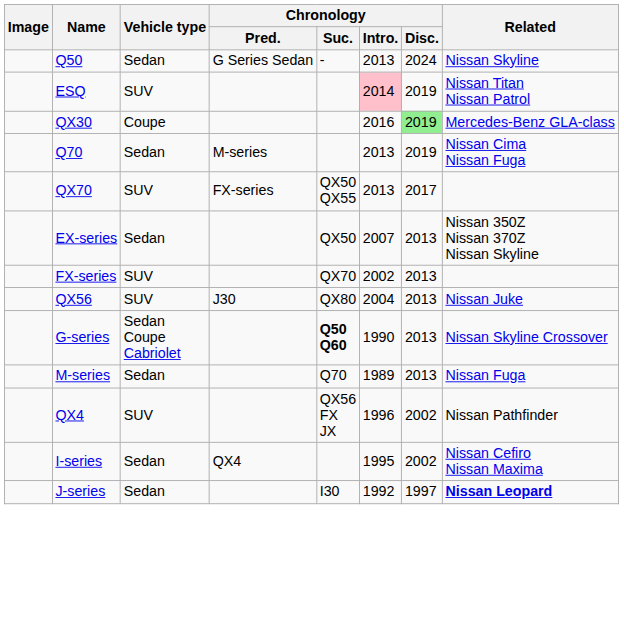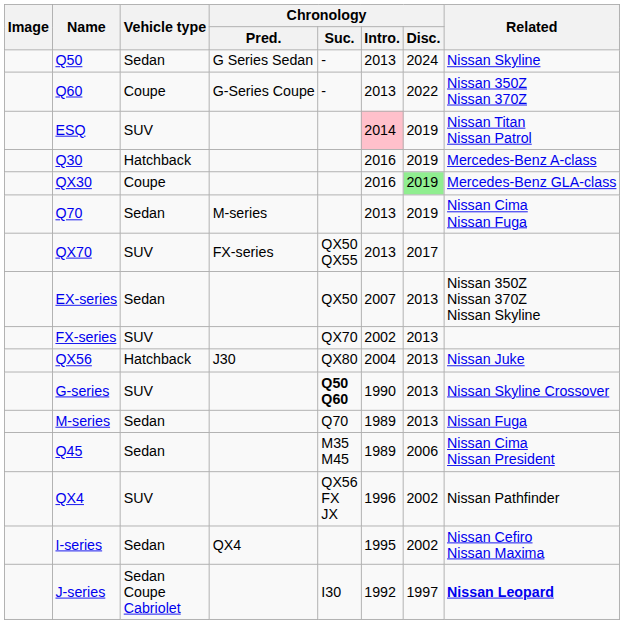+ row: Q60 | Coupe | G-Series Coupe | - | 2013 | 2022 | Nissan 350Z Nissan 370Z
+ row: Q30 | Hatchback | 2016 | 2019 | Mercedes-Benz A-class
QX56 | Vehicle type: SUV -> Hatchback
G-series | Vehicle type: Sedan Coupe Cabriolet -> SUV
+ row: Q45 | Sedan | M35 M45 | 1989 | 2006 | Nissan Cima Nissan President
J-series | Vehicle type: Sedan -> Sedan Coupe Cabriolet
